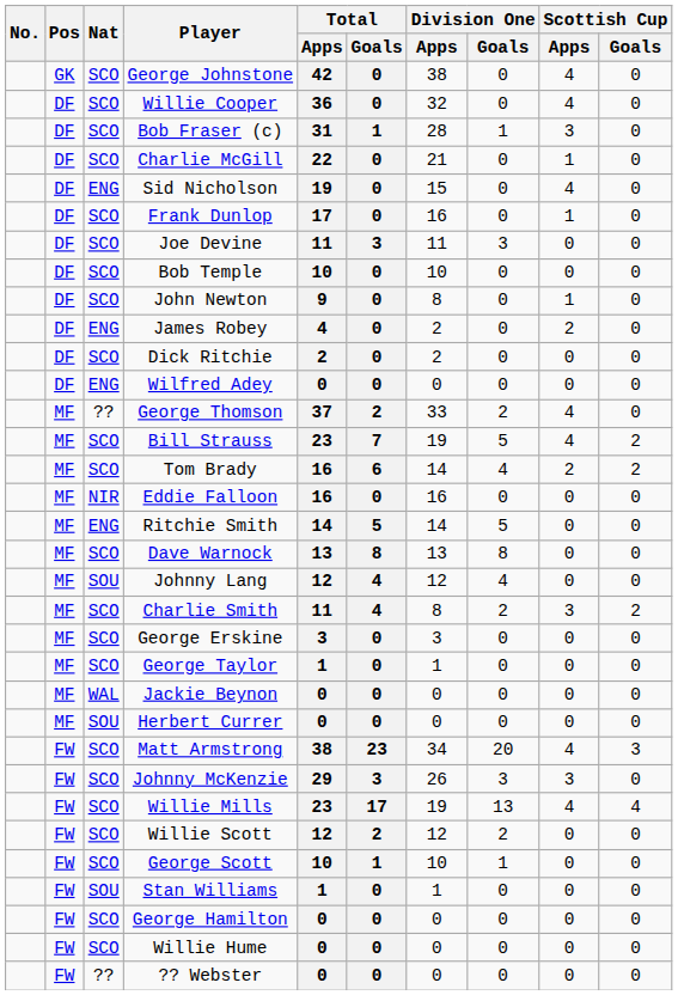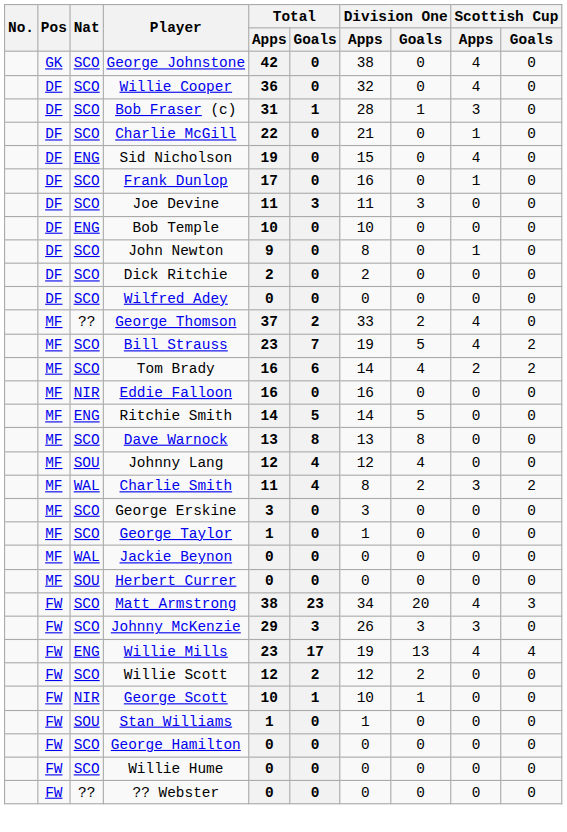Bob Temple | Nat: SCO -> ENG
- row: DF | ENG | James Robey | 4 | 0 | 2 | 0 | 2 | 0
Wilfred Adey | Nat: ENG -> SCO
Charlie Smith | Nat: SCO -> WAL
Willie Mills | Nat: SCO -> ENG
George Scott | Nat: SCO -> NIR
